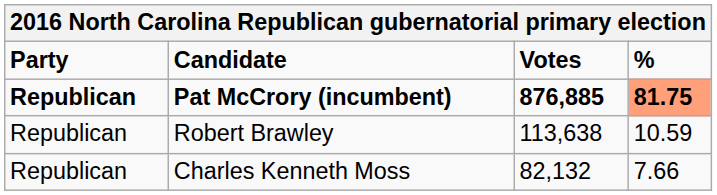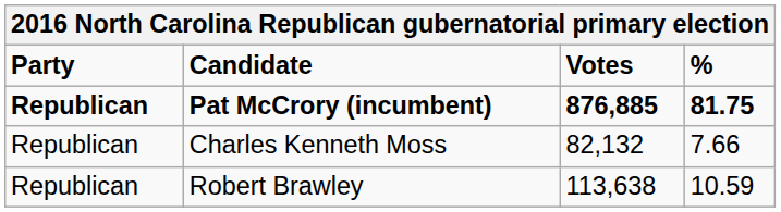Pat McCrory (incumbent) | %: lightsalmon background -> no background
rows swapped: Robert Brawley <-> Charles Kenneth Moss
